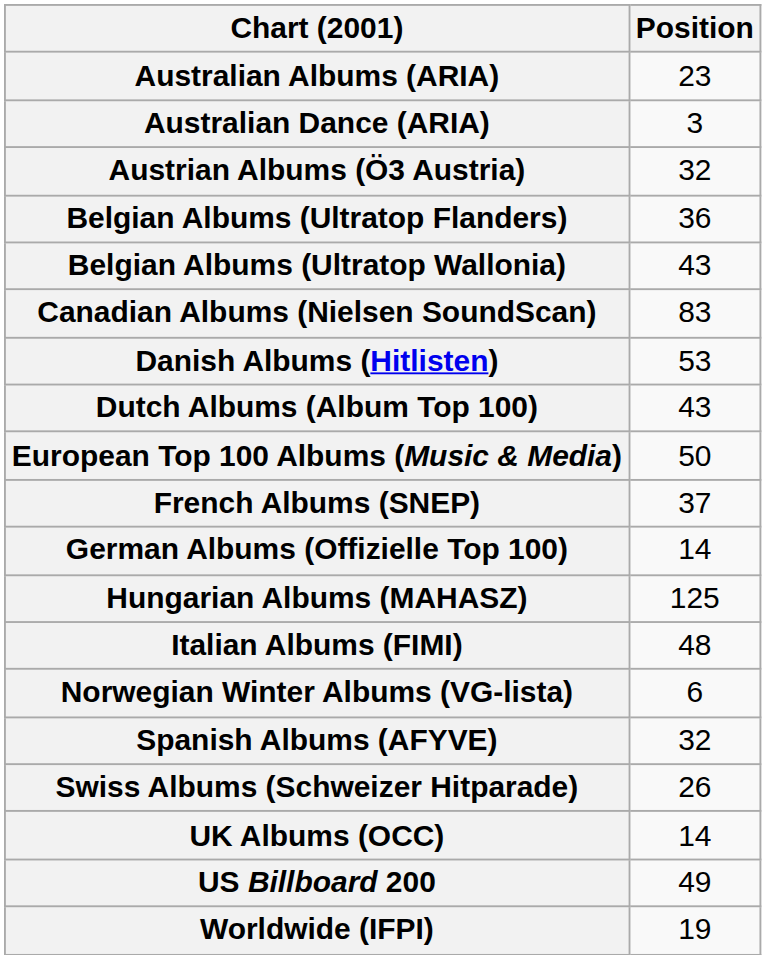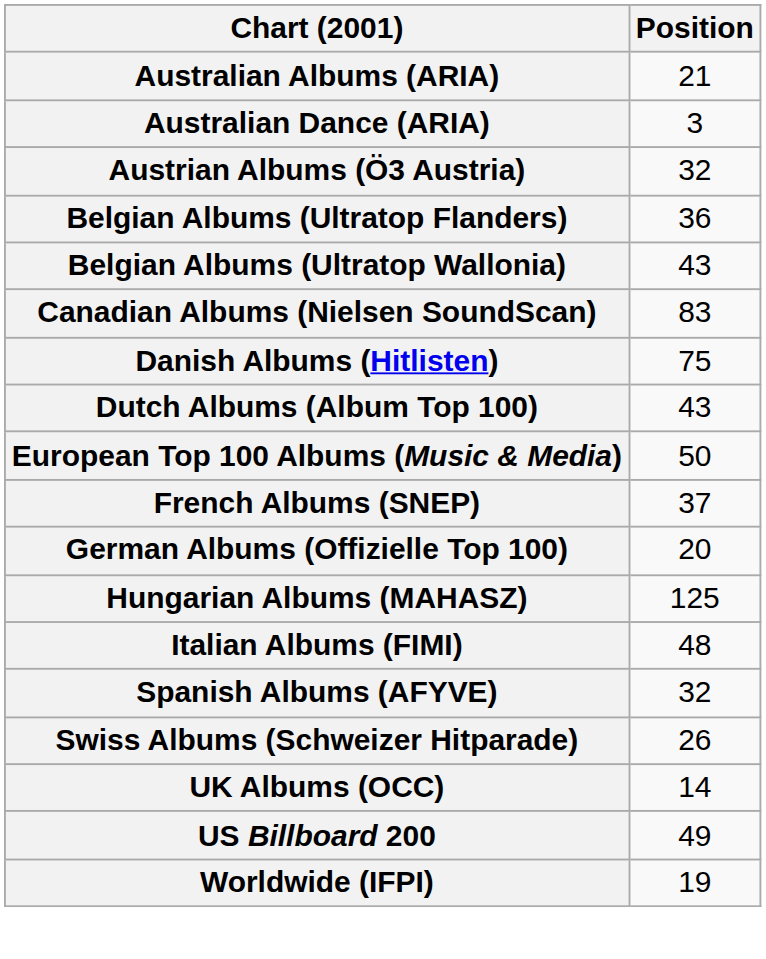Australian Albums (ARIA) | Position: 23 -> 21
Danish Albums (Hitlisten) | Position: 53 -> 75
German Albums (Offizielle Top 100) | Position: 14 -> 20
- row: Norwegian Winter Albums (VG-lista) | 6
